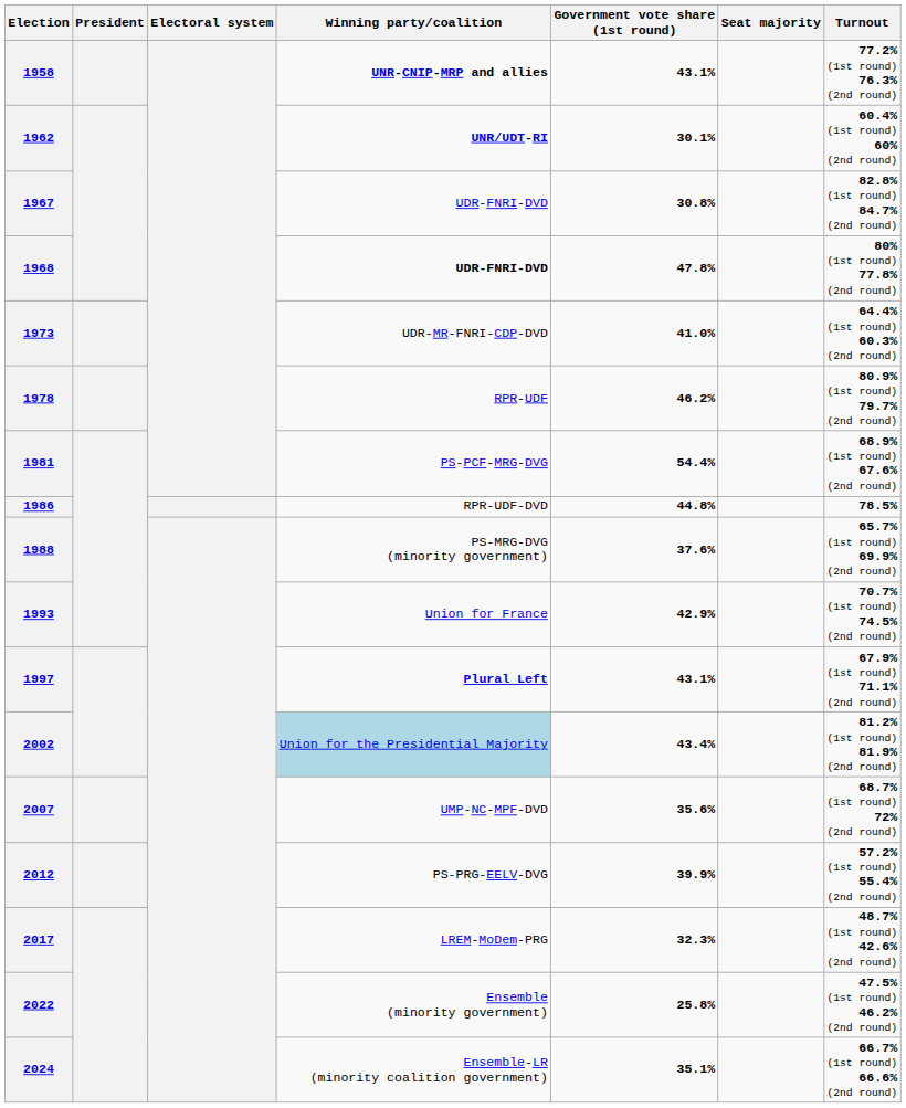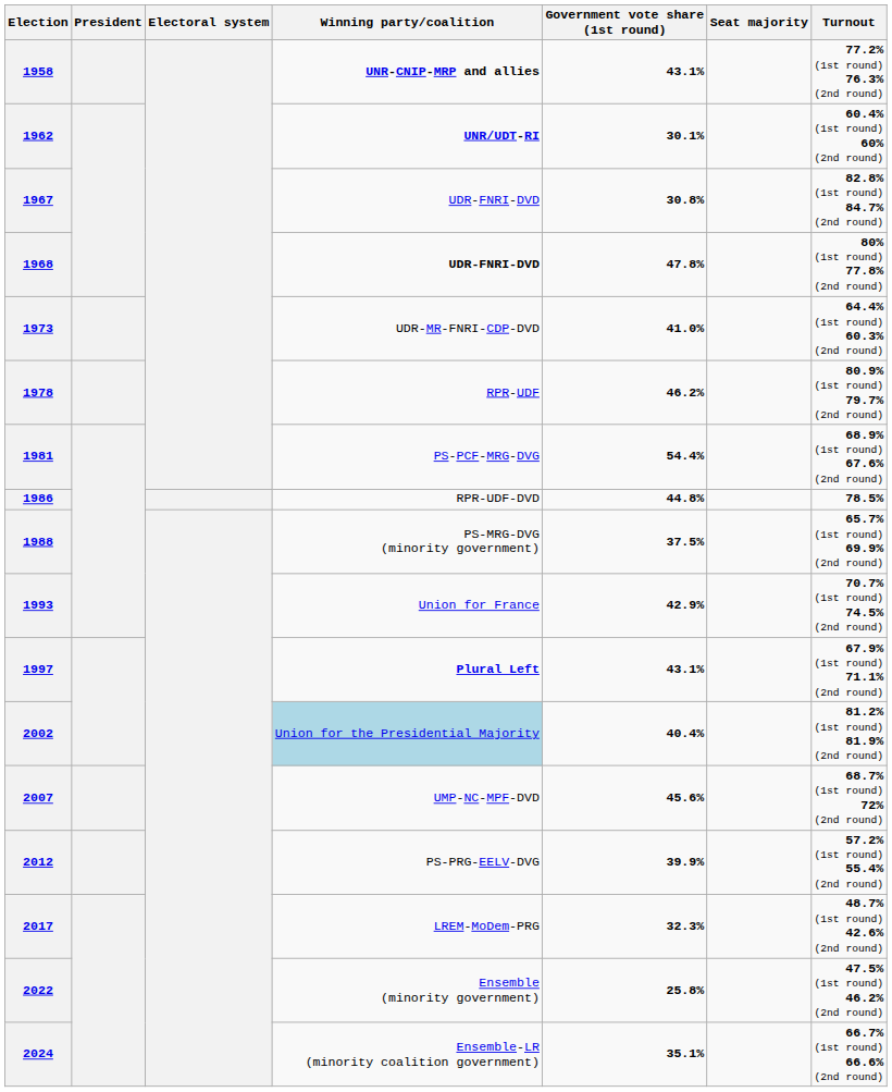1988 | Government vote share (1st round): 37.6% -> 37.5%
2002 | Government vote share (1st round): 43.4% -> 40.4%
2007 | Government vote share (1st round): 35.6% -> 45.6%
